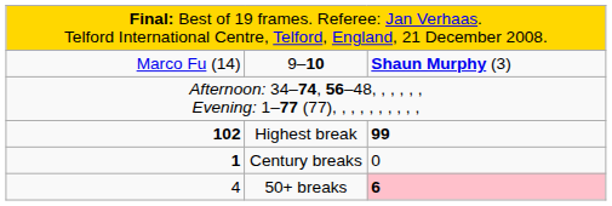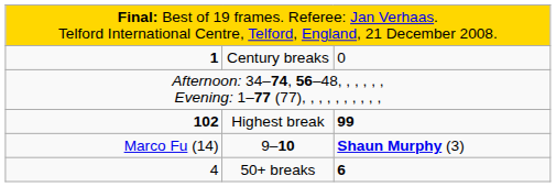rows swapped: 9–10 <-> Century breaks
50+ breaks | column 3: pink background -> no background
